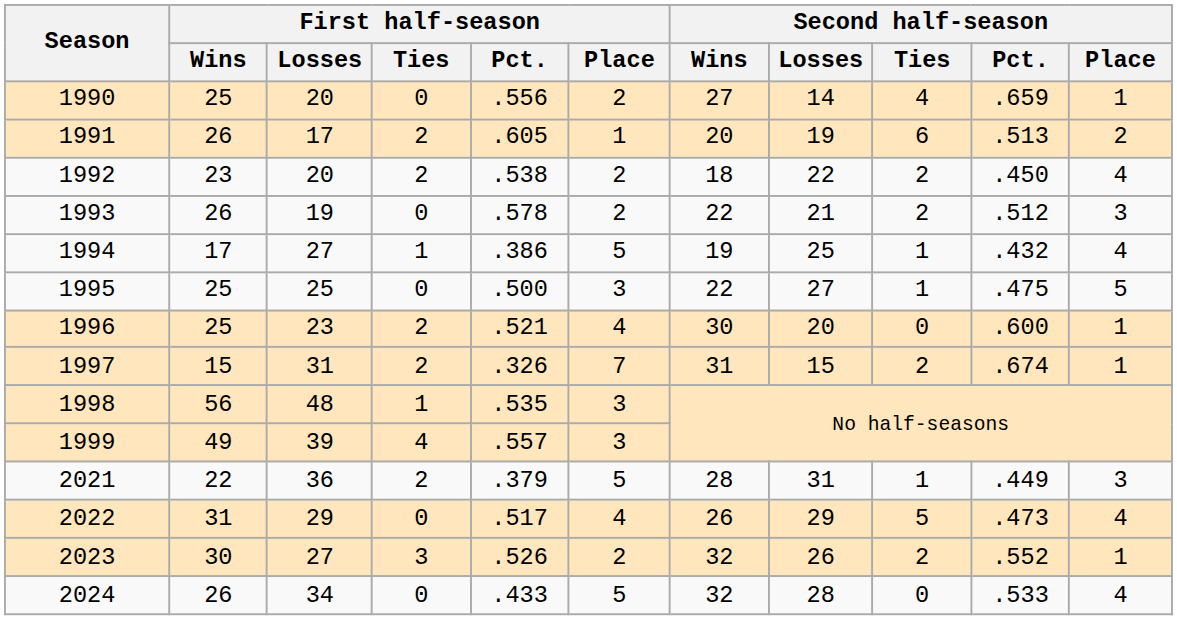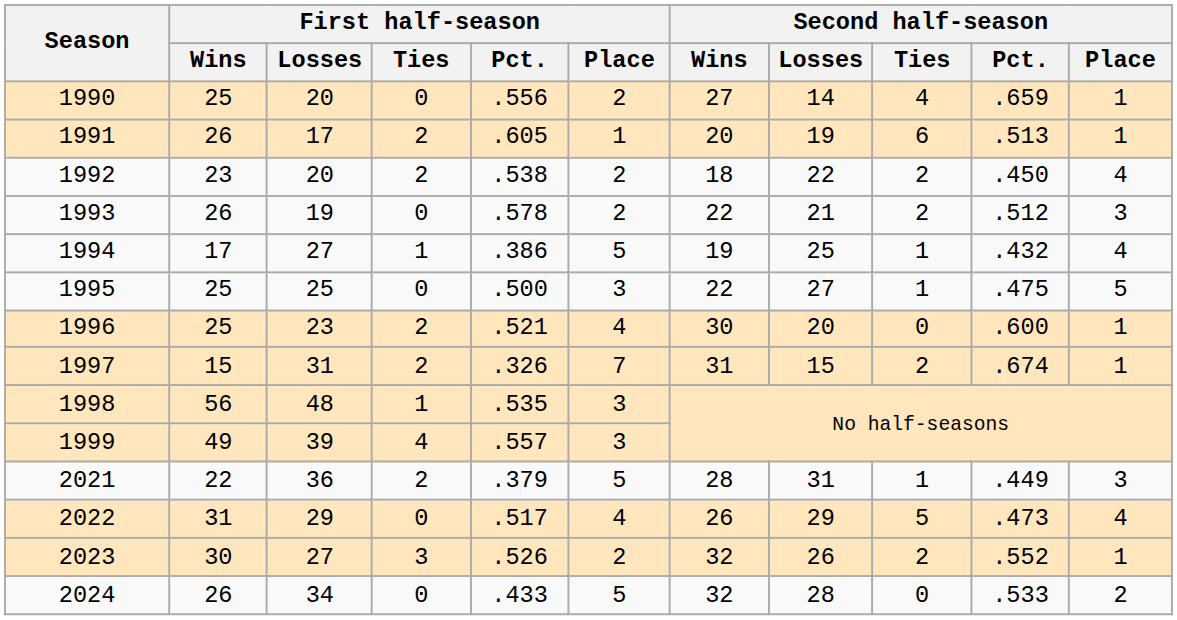1991 | Second half-season / Place: 2 -> 1
2024 | Second half-season / Place: 4 -> 2
